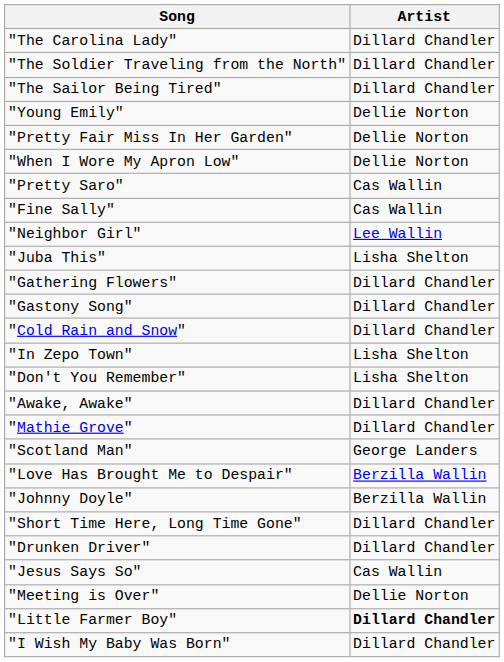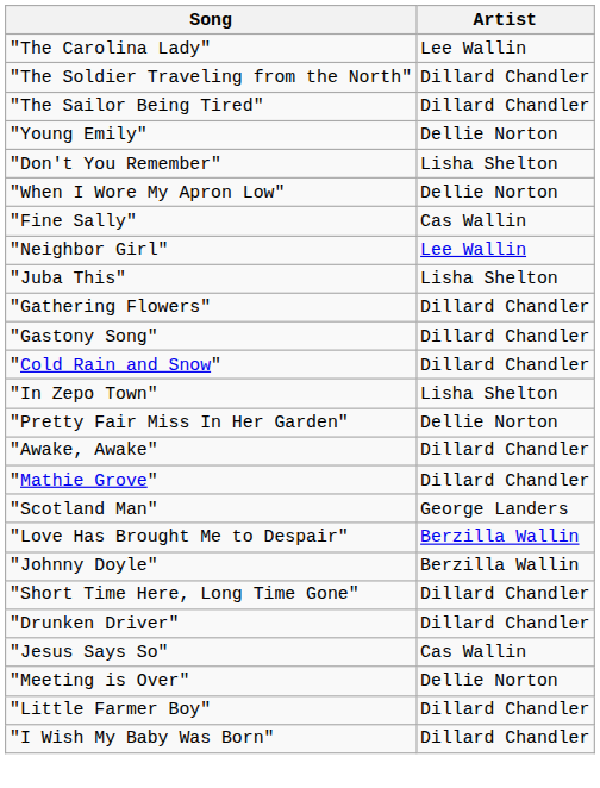"The Carolina Lady" | Artist: Dillard Chandler -> Lee Wallin
rows swapped: "Pretty Fair Miss In Her Garden" <-> "Don't You Remember"
- row: "Pretty Saro" | Cas Wallin
"Little Farmer Boy" | Artist: bold -> normal
